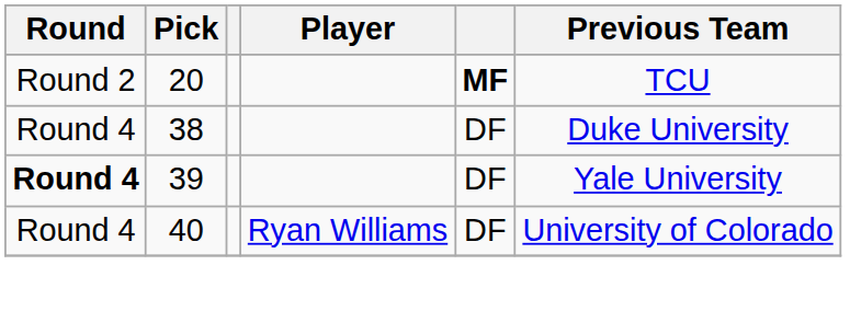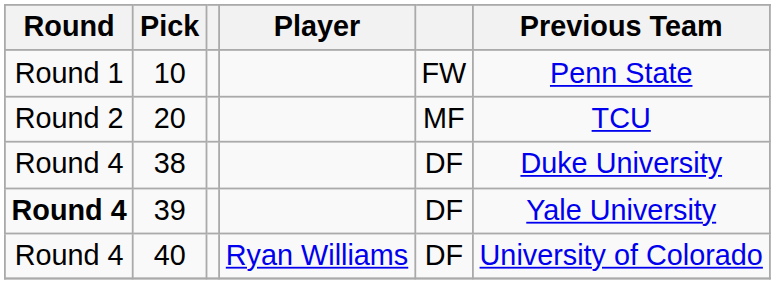+ row: Round 1 | 10 | FW | Penn State
20 | column 5: bold -> normal
